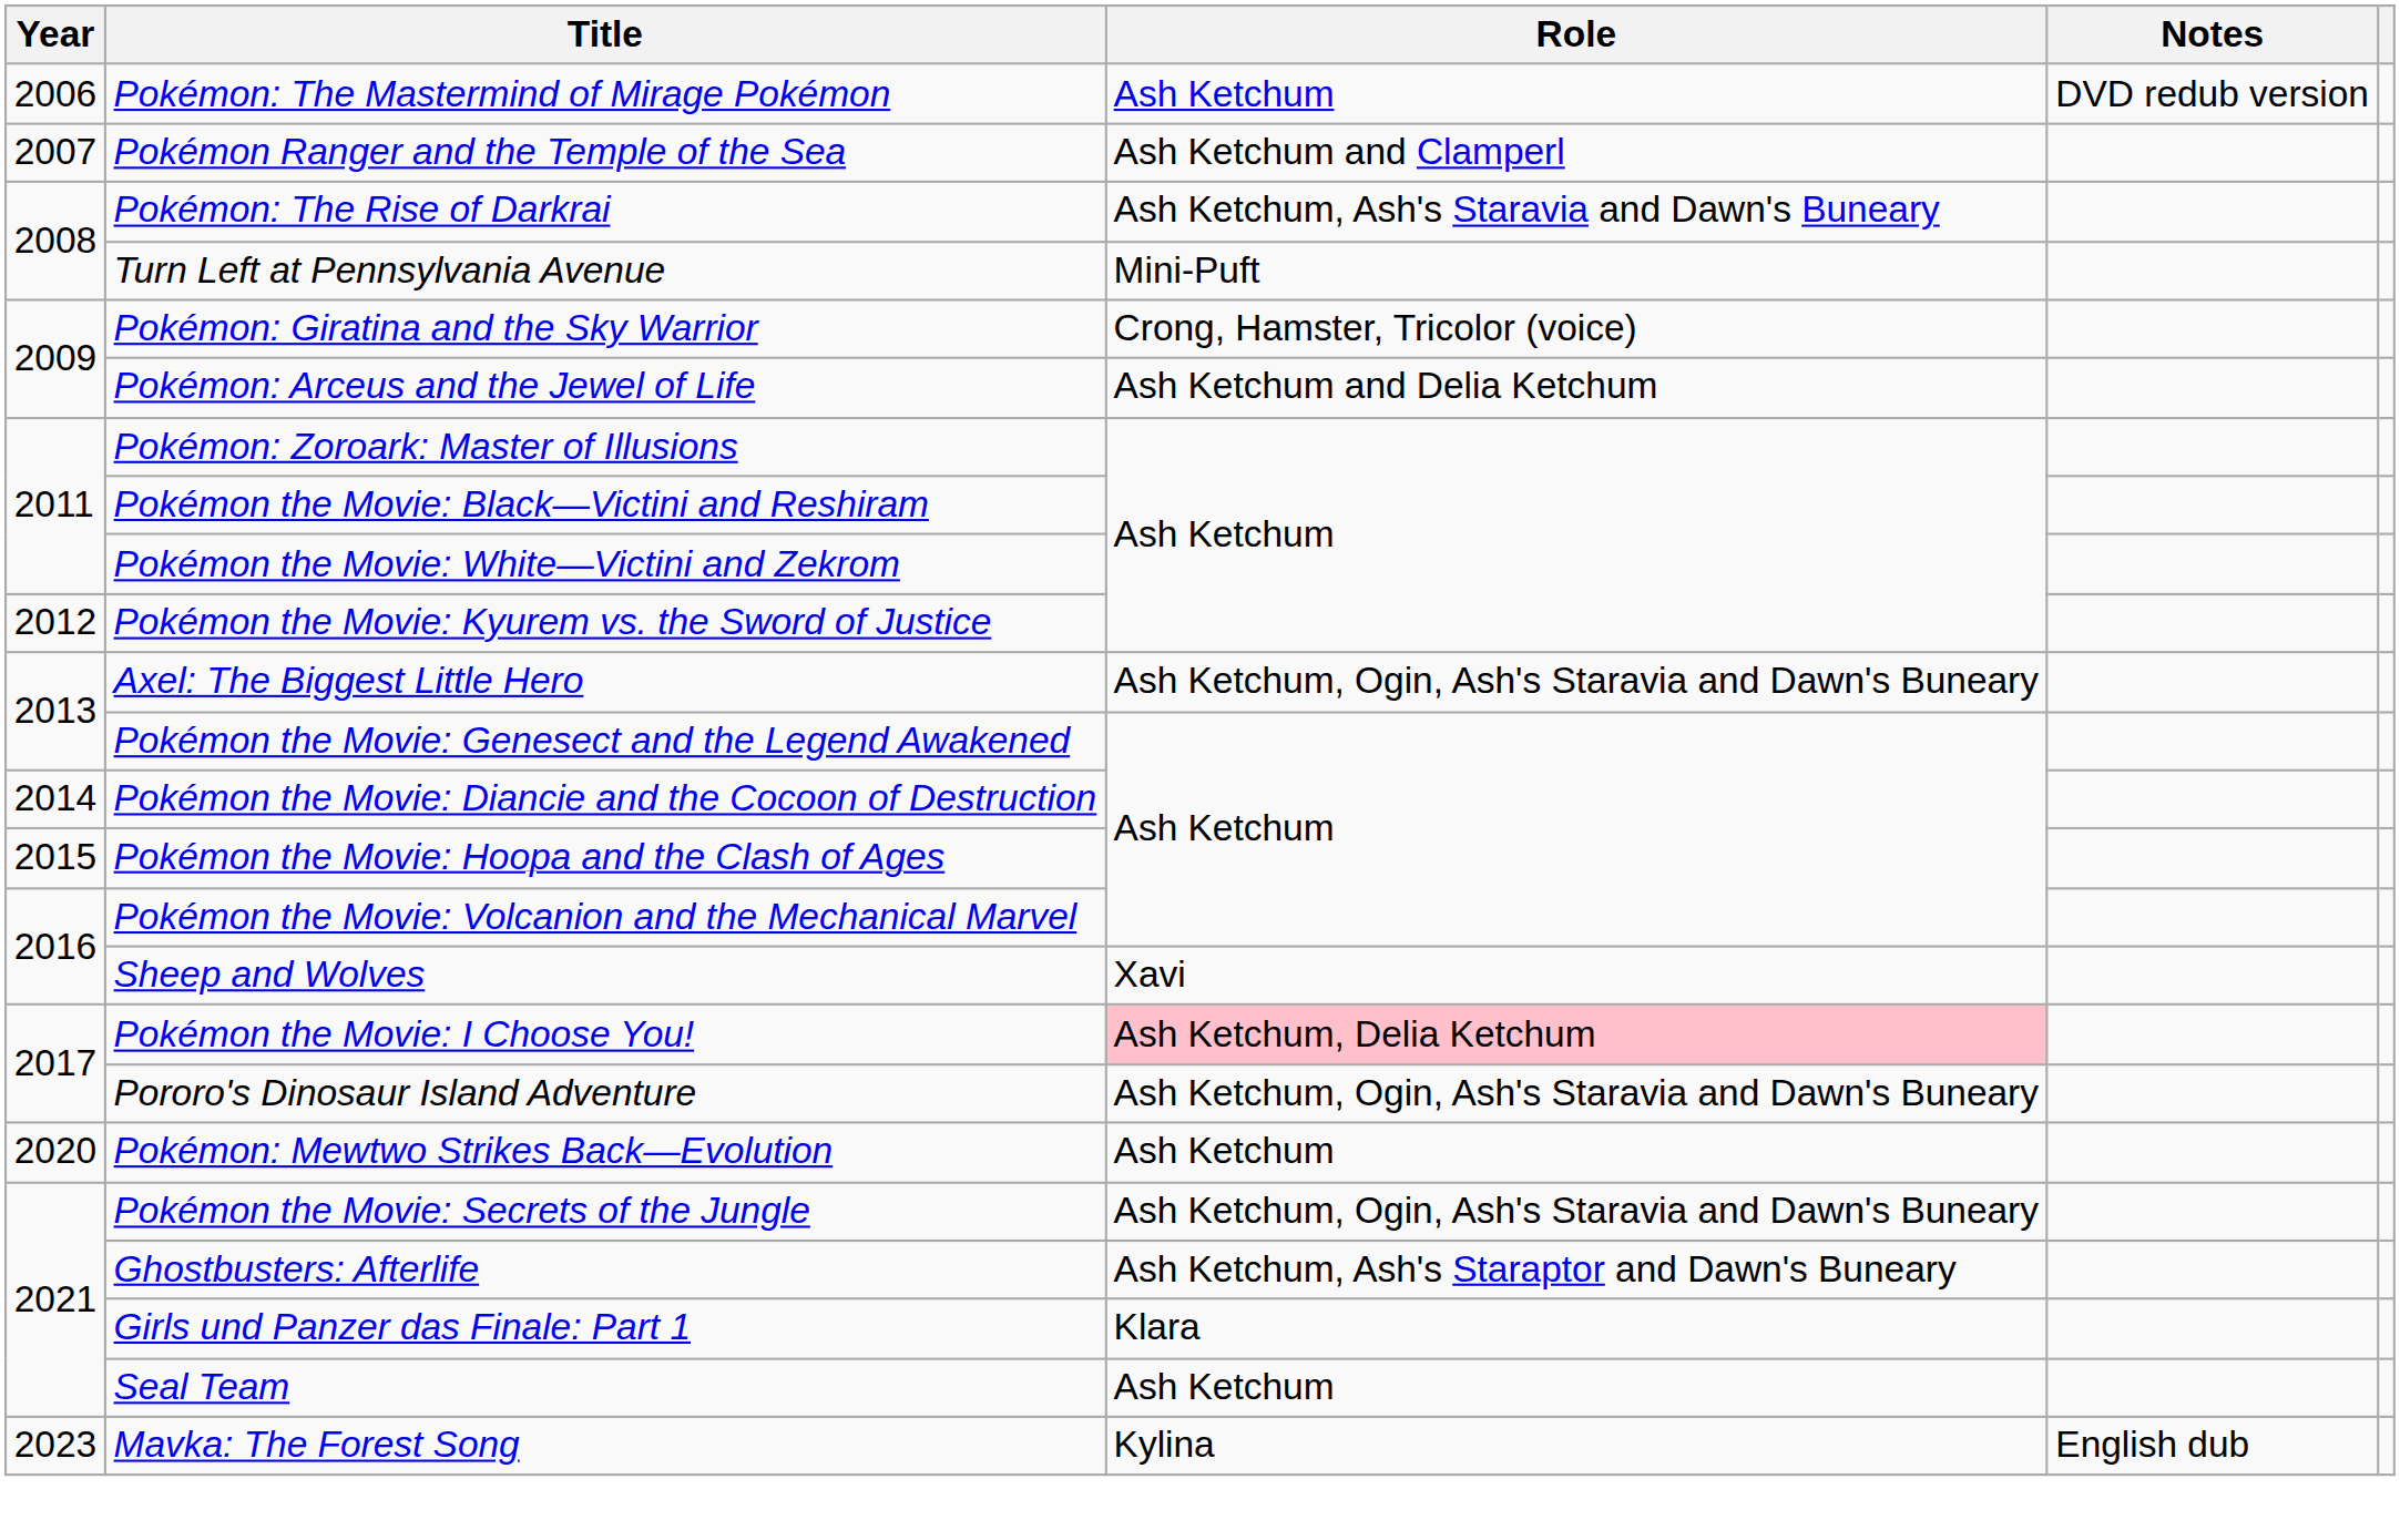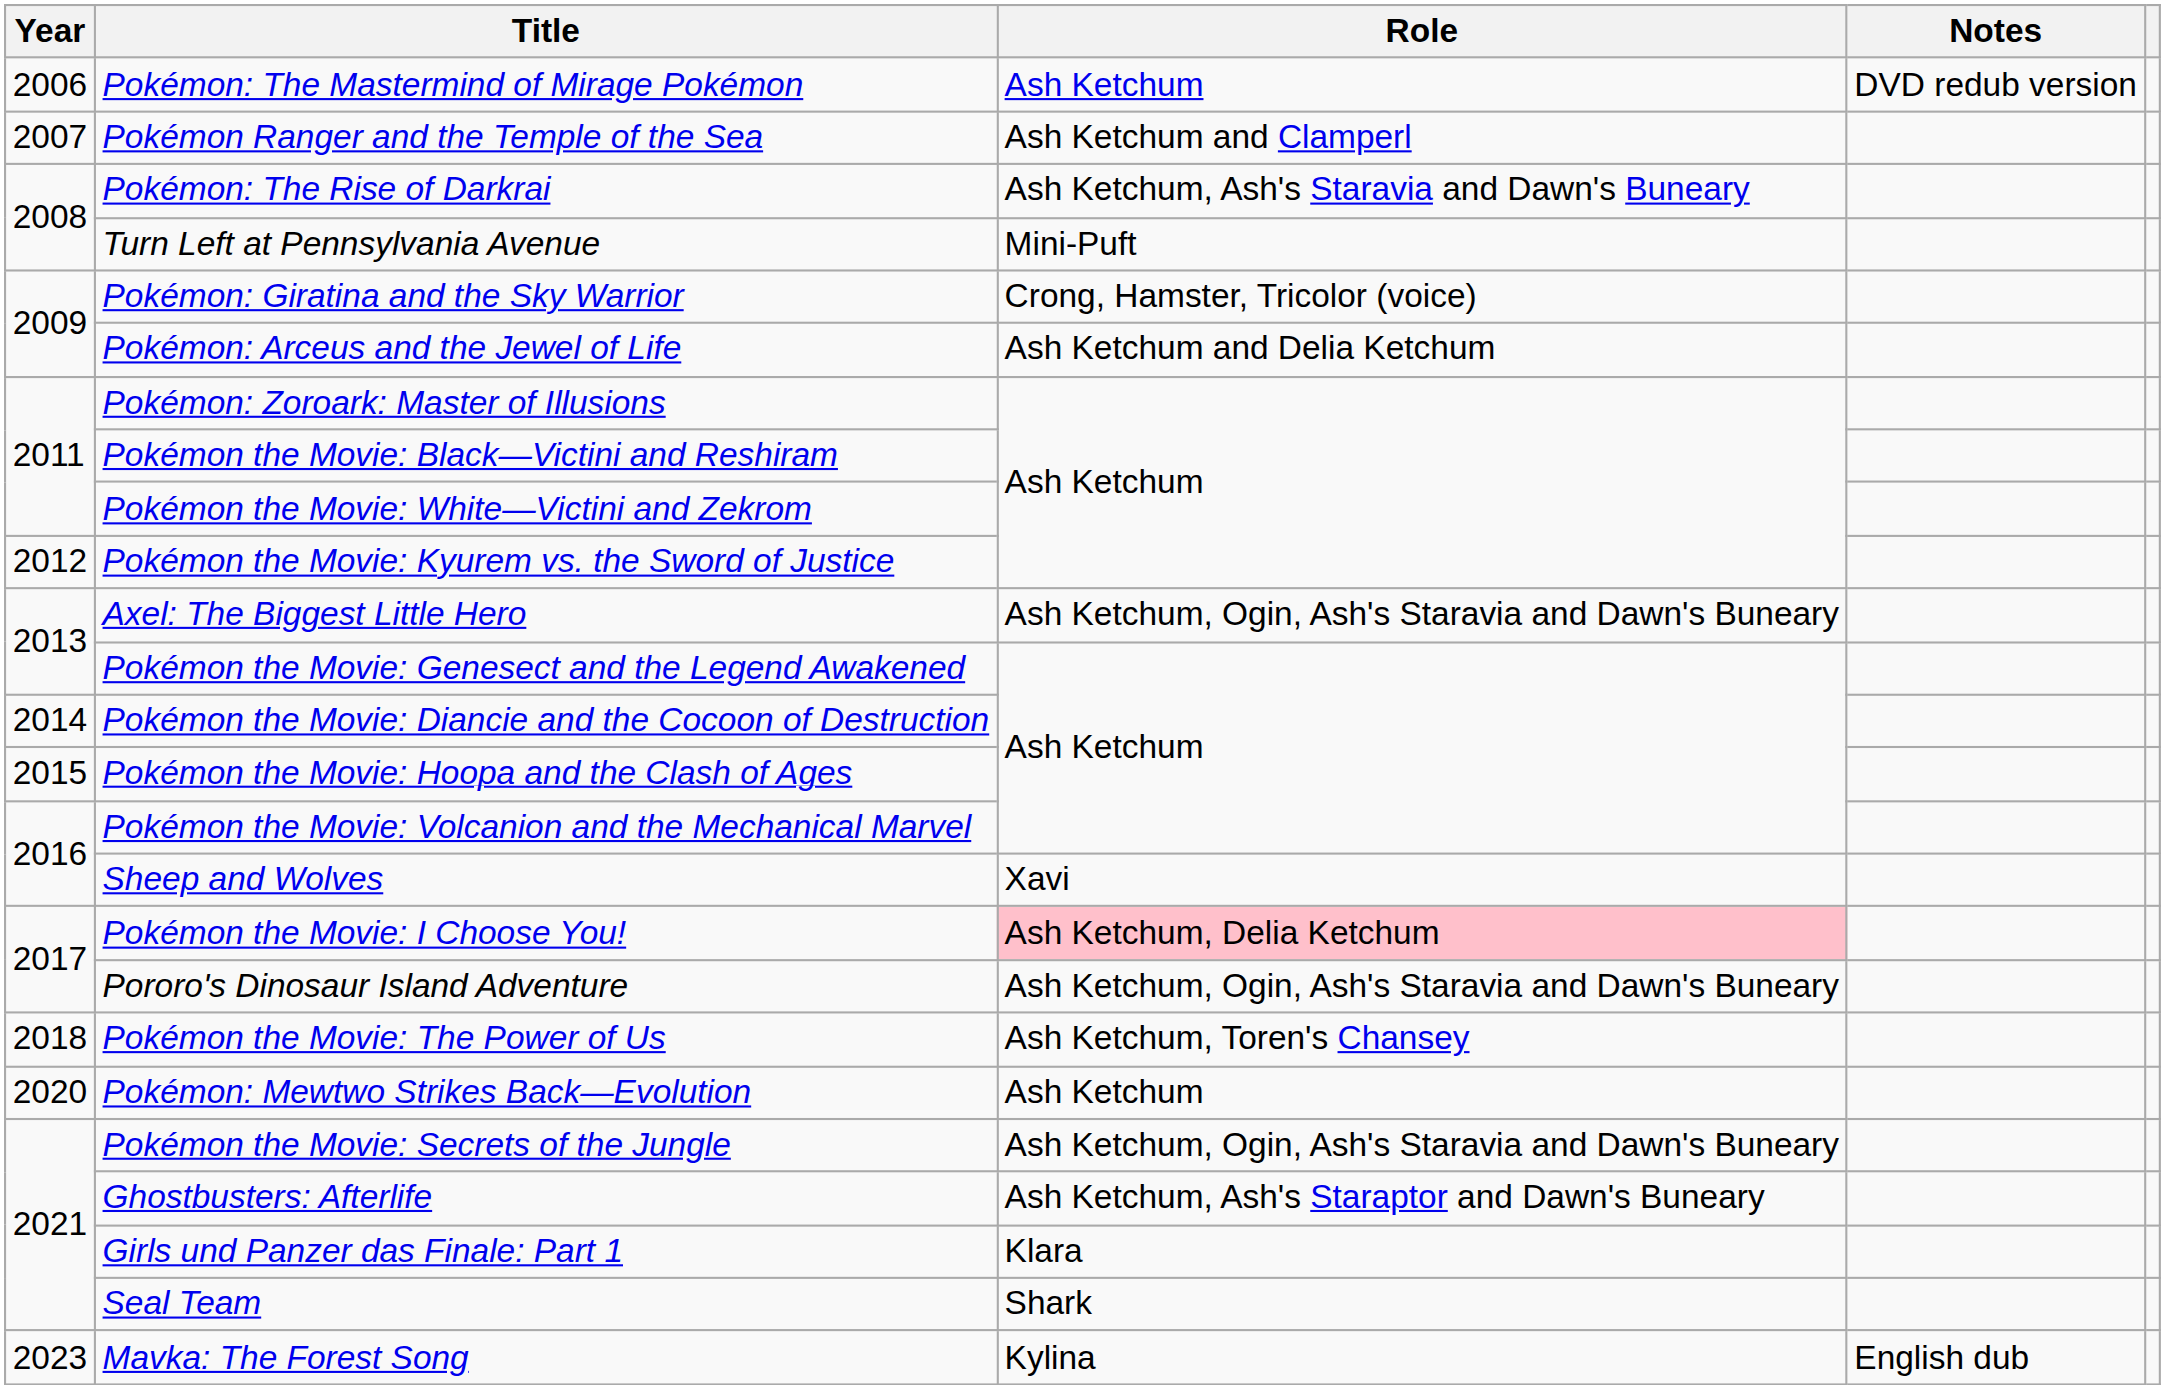+ row: 2018 | Pokémon the Movie: The Power of Us | Ash Ketchum, Toren's Chansey
Seal Team | Role: Ash Ketchum -> Shark
